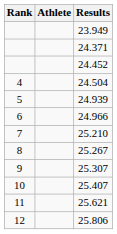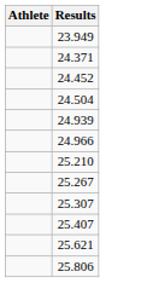- column: Rank | 4 | 5 | 6 | 7 | 8 | 9 | 10 | 11 | 12
